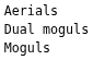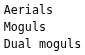rows swapped: Moguls <-> Dual moguls
